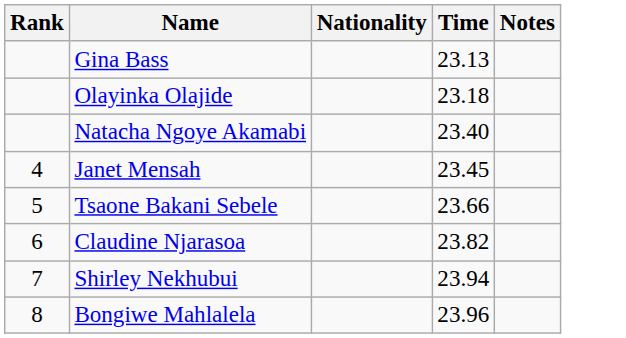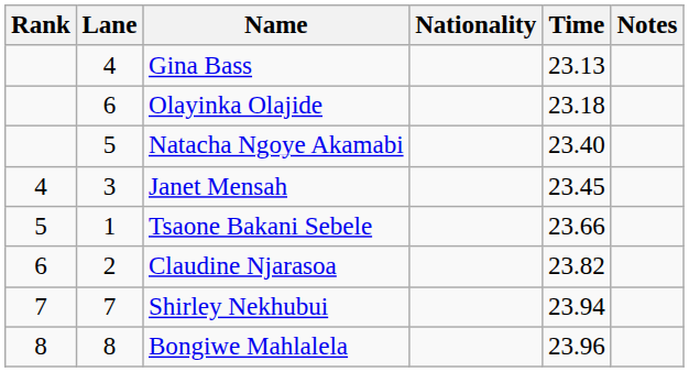+ column: Lane | 4 | 6 | 5 | 3 | 1 | 2 | 7 | 8
